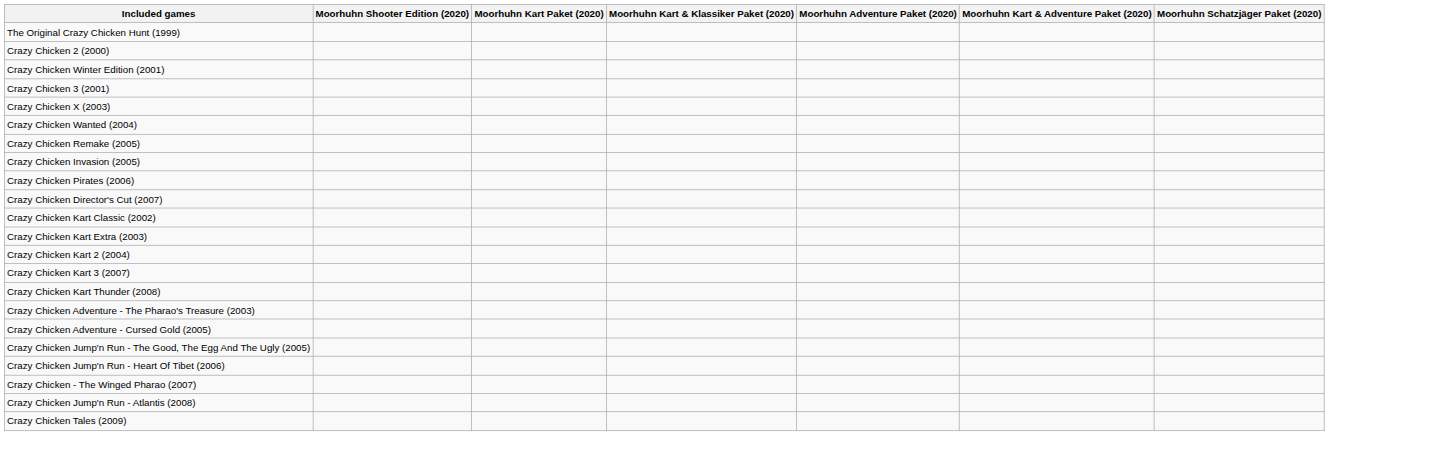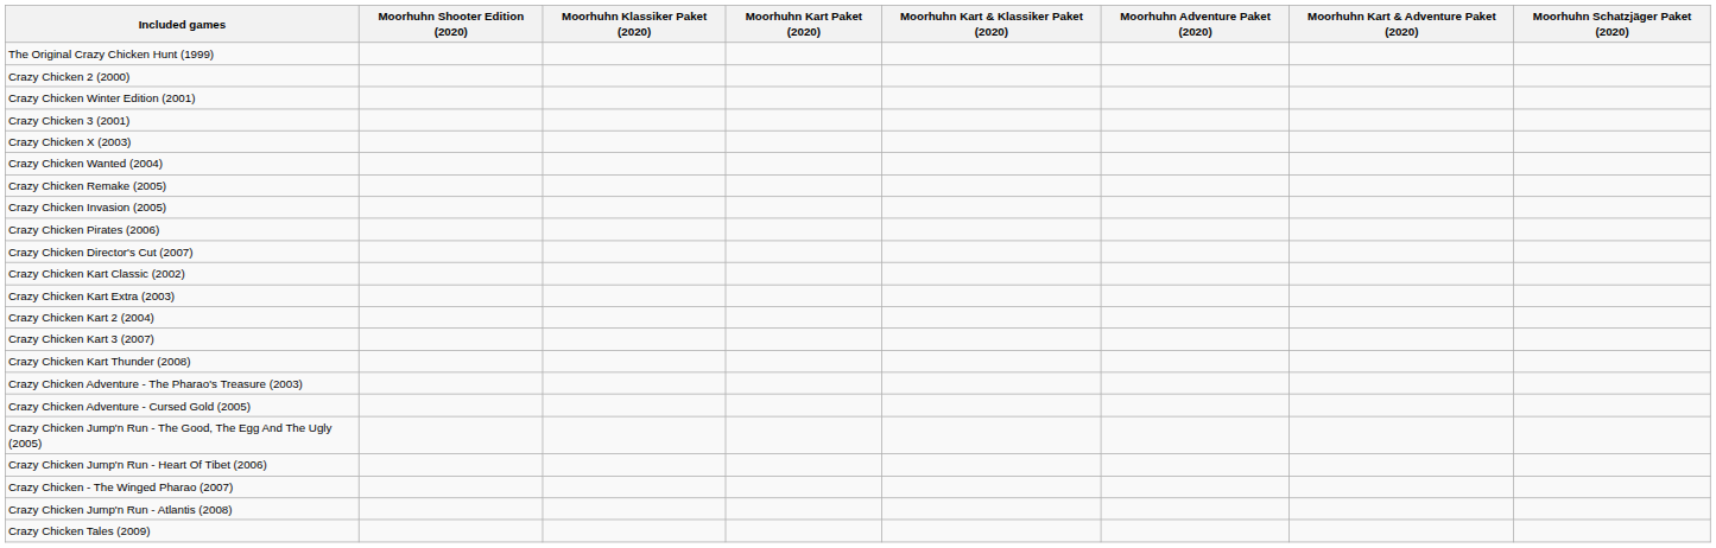+ column: Moorhuhn Klassiker Paket (2020)
